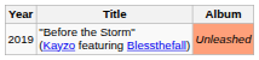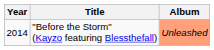"Before the Storm" (Kayzo featuring Blessthefall) | Year: 2019 -> 2014
